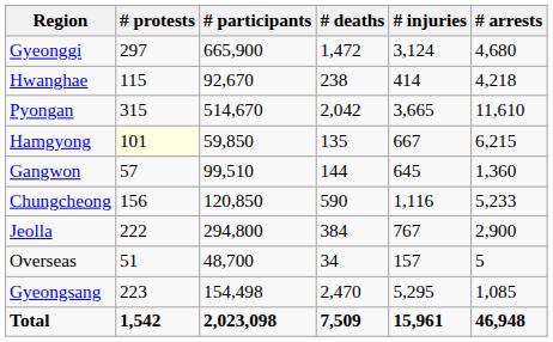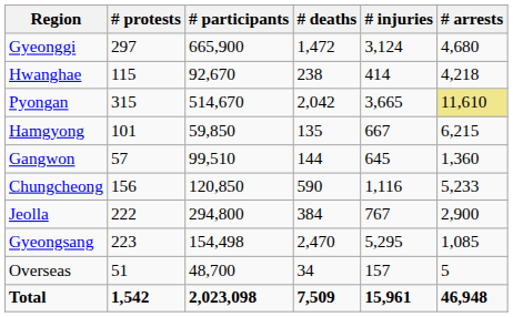Pyongan | # arrests: no background -> khaki background
Hamgyong | # protests: lightyellow background -> no background
rows swapped: Gyeongsang <-> Overseas
